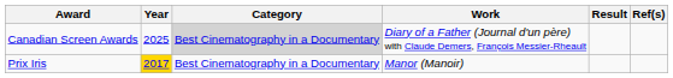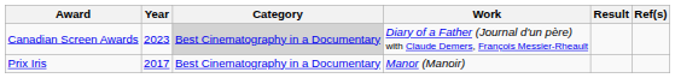Canadian Screen Awards | Year: 2025 -> 2023
Prix Iris | Year: gold background -> no background
